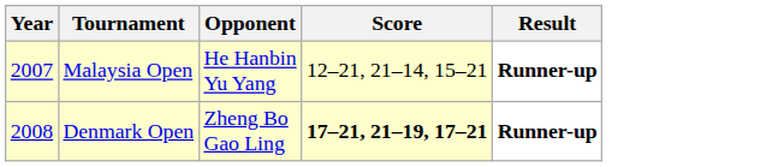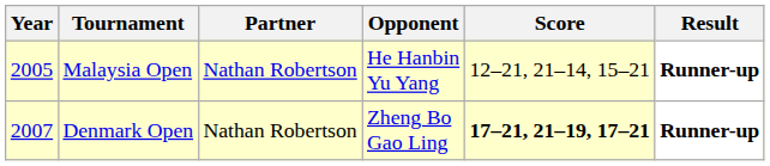+ column: Partner | Nathan Robertson | Nathan Robertson
Malaysia Open | Year: 2007 -> 2005
Denmark Open | Year: 2008 -> 2007
